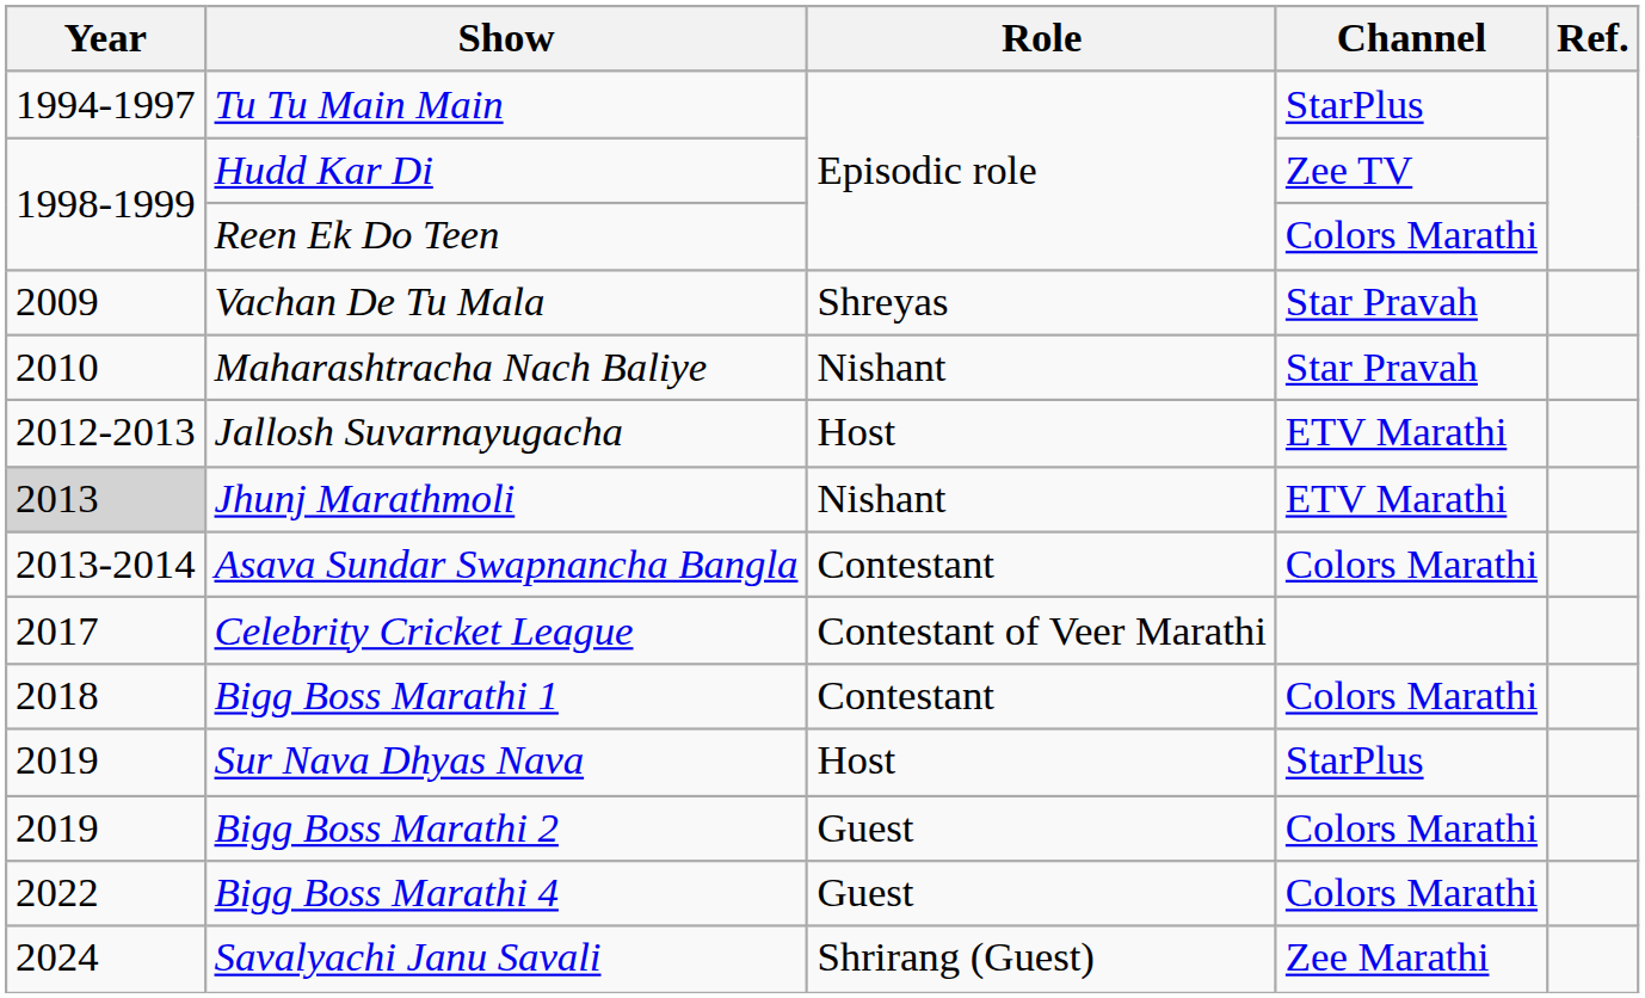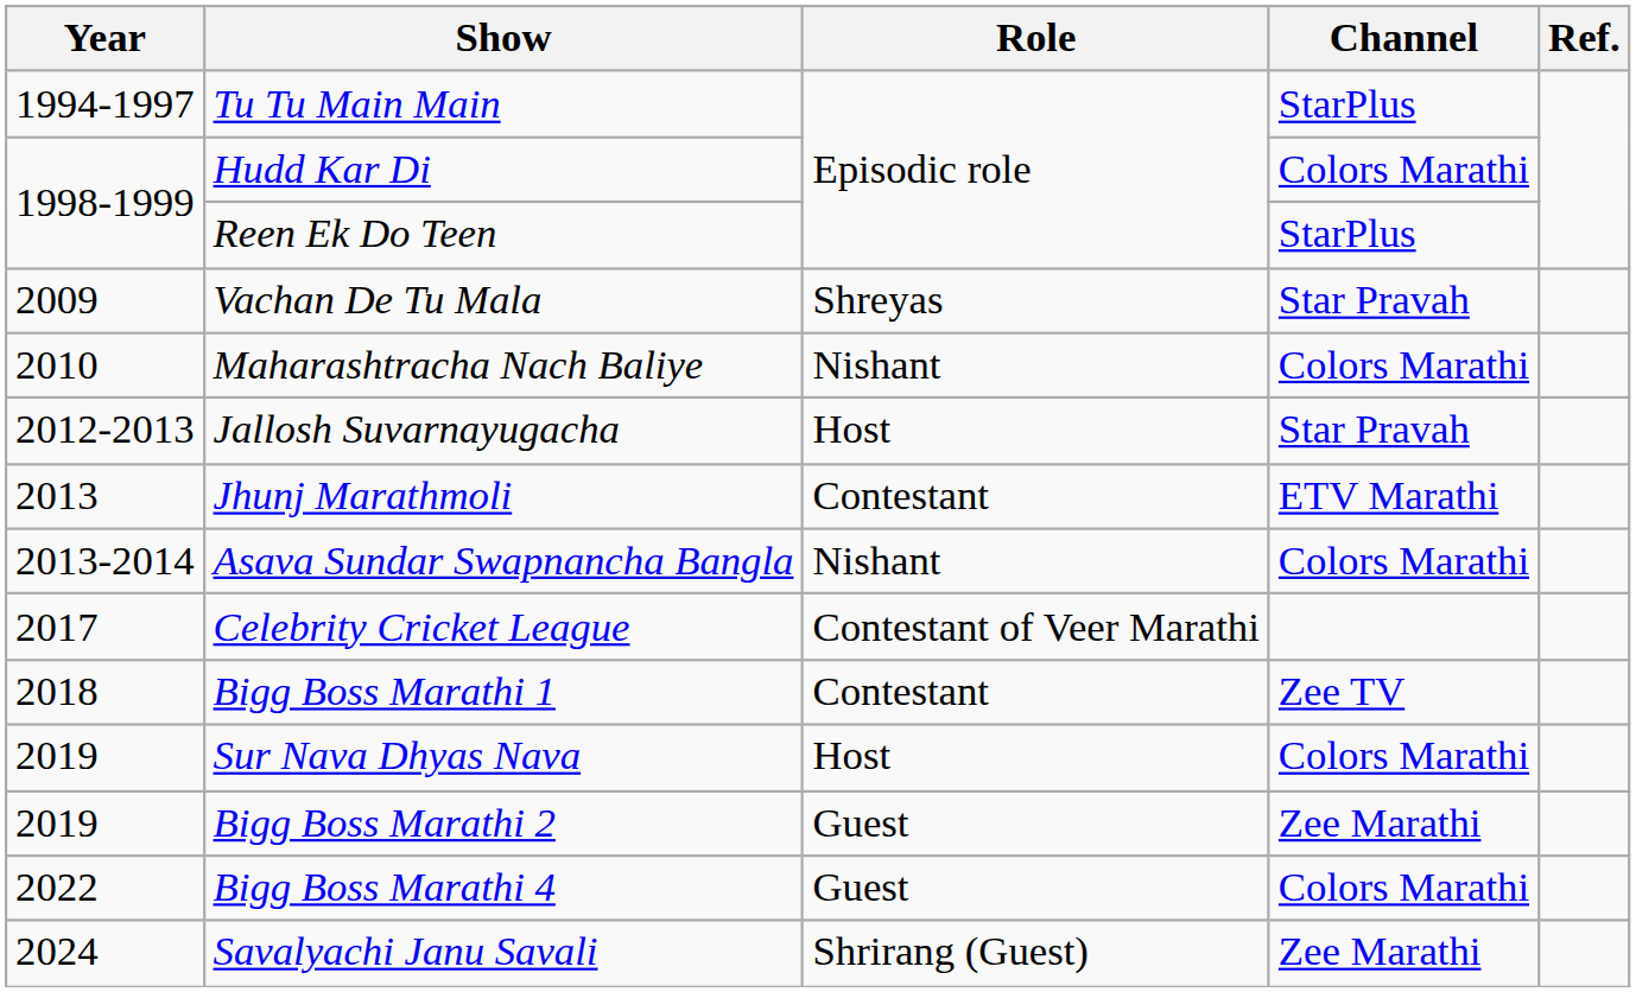Hudd Kar Di | Channel: Zee TV -> Colors Marathi
Reen Ek Do Teen | Channel: Colors Marathi -> StarPlus
Maharashtracha Nach Baliye | Channel: Star Pravah -> Colors Marathi
Jallosh Suvarnayugacha | Channel: ETV Marathi -> Star Pravah
Jhunj Marathmoli | Year: lightgrey background -> no background
Jhunj Marathmoli | Role: Nishant -> Contestant
Asava Sundar Swapnancha Bangla | Role: Contestant -> Nishant
Bigg Boss Marathi 1 | Channel: Colors Marathi -> Zee TV
Sur Nava Dhyas Nava | Channel: StarPlus -> Colors Marathi
Bigg Boss Marathi 2 | Channel: Colors Marathi -> Zee Marathi
